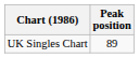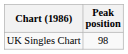UK Singles Chart | Peak position: 89 -> 98
